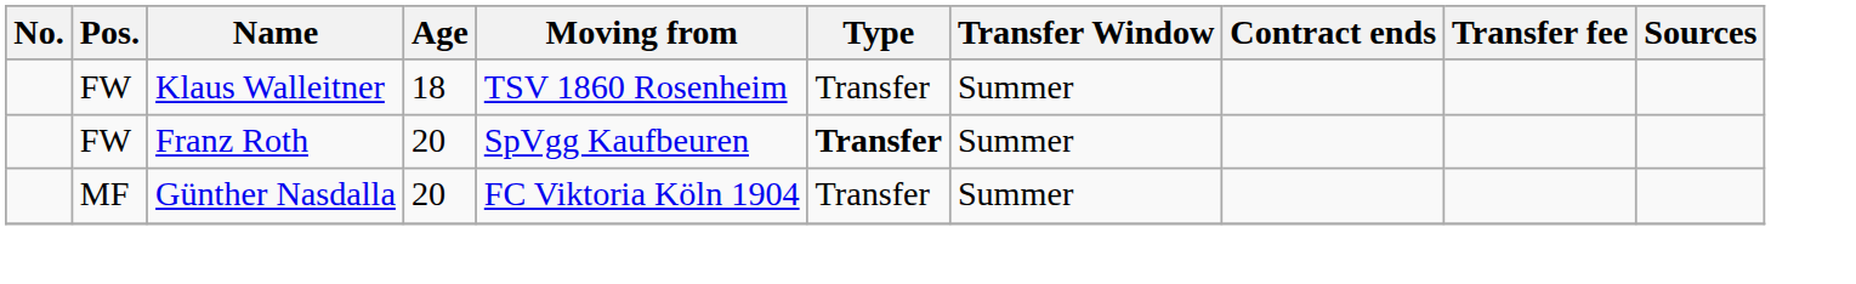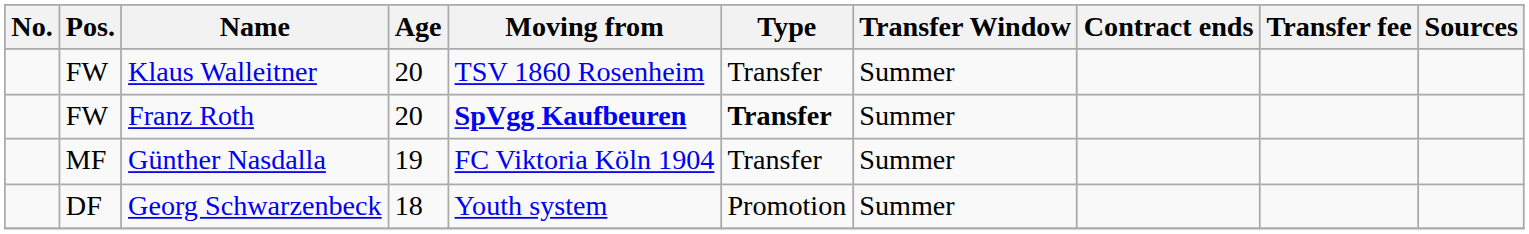Klaus Walleitner | Age: 18 -> 20
Franz Roth | Moving from: normal -> bold
Günther Nasdalla | Age: 20 -> 19
+ row: DF | Georg Schwarzenbeck | 18 | Youth system | Promotion | Summer
